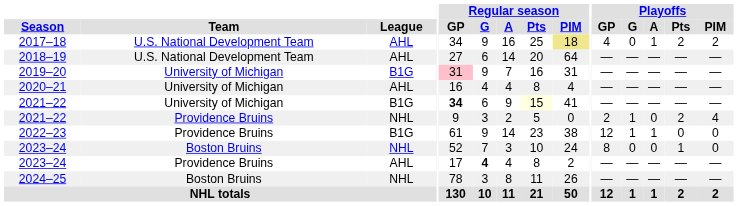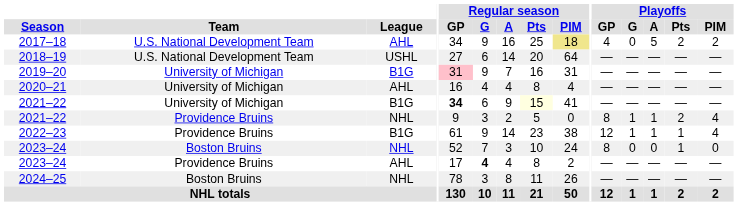2017–18 | Playoffs / A: 1 -> 5
2018–19 | League: AHL -> USHL
2021–22 / Providence Bruins | Playoffs / GP: 2 -> 8
2021–22 / Providence Bruins | Playoffs / A: 0 -> 1
2022–23 | Playoffs / Pts: 0 -> 1
2022–23 | Playoffs / PIM: 0 -> 4
